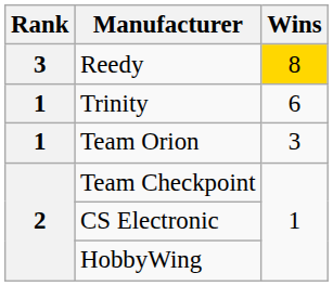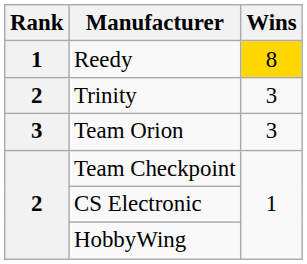Reedy | Rank: 3 -> 1
Trinity | Rank: 1 -> 2
Trinity | Wins: 6 -> 3
Team Orion | Rank: 1 -> 3
